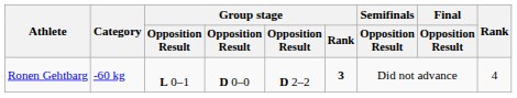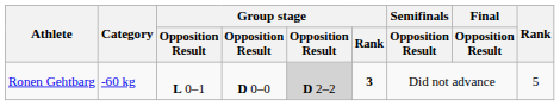Ronen Gehtbarg | column 5: no background -> lightgrey background
Ronen Gehtbarg | Rank: 4 -> 5
